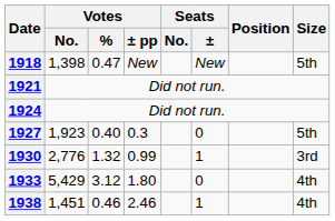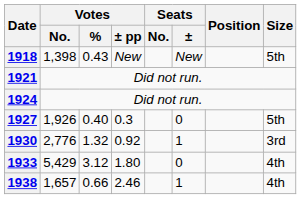1918 | Votes / %: 0.47 -> 0.43
1927 | Votes / No.: 1,923 -> 1,926
1930 | Votes / ± pp: 0.99 -> 0.92
1938 | Votes / No.: 1,451 -> 1,657
1938 | Votes / %: 0.46 -> 0.66
